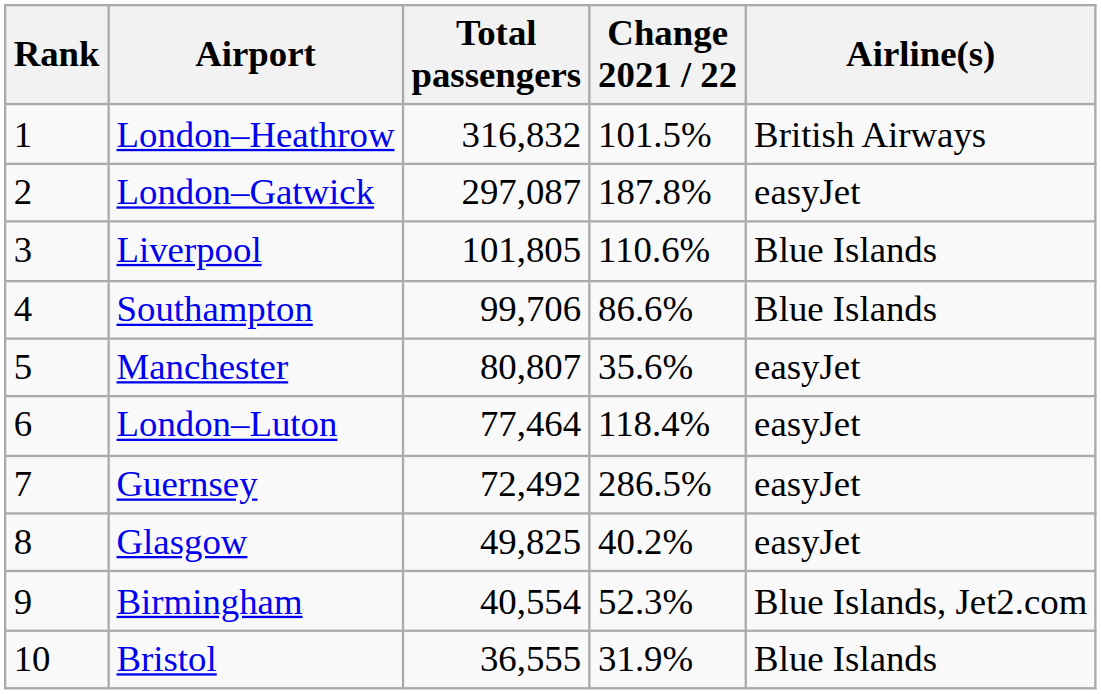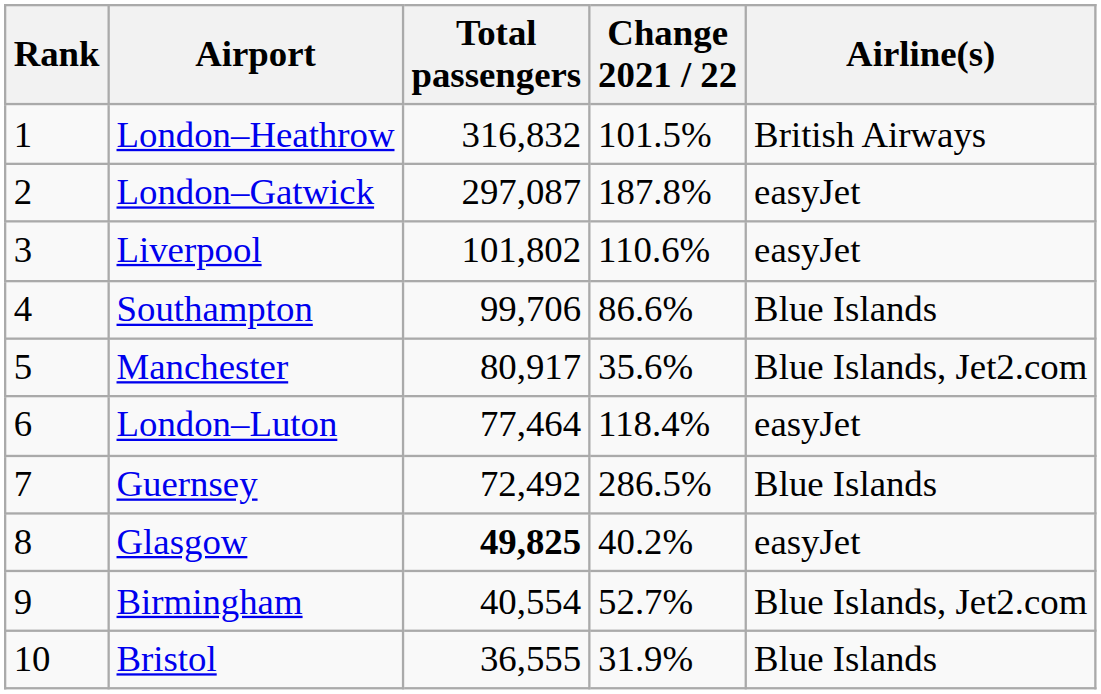Liverpool | Total passengers: 101,805 -> 101,802
Liverpool | Airline(s): Blue Islands -> easyJet
Manchester | Total passengers: 80,807 -> 80,917
Manchester | Airline(s): easyJet -> Blue Islands, Jet2.com
Guernsey | Airline(s): easyJet -> Blue Islands
Glasgow | Total passengers: normal -> bold
Birmingham | Change 2021 / 22: 52.3% -> 52.7%
